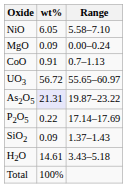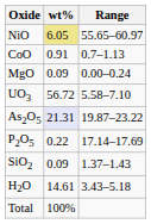NiO | wt%: no background -> khaki background
NiO | Range: 5.58–7.10 -> 55.65–60.97
rows swapped: CoO <-> MgO
UO3 | Range: 55.65–60.97 -> 5.58–7.10
